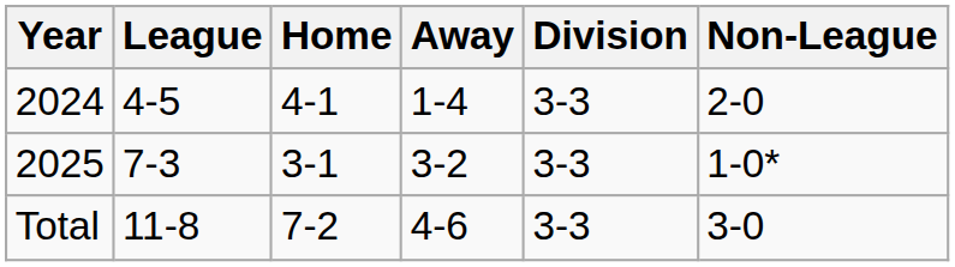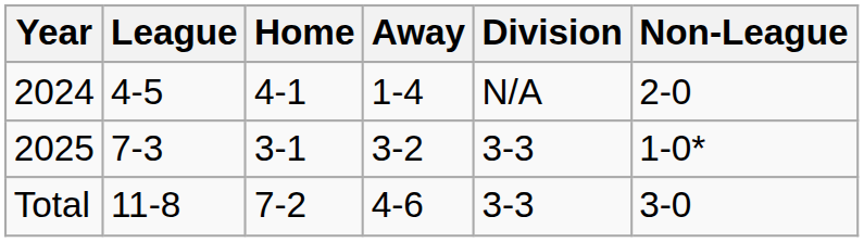2024 | Division: 3-3 -> N/A
